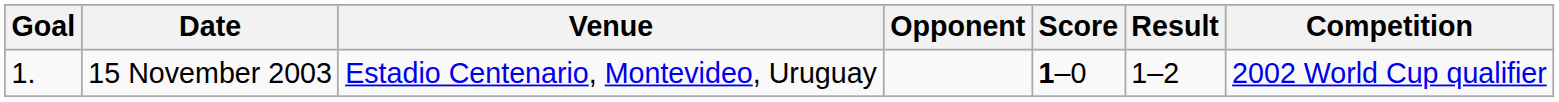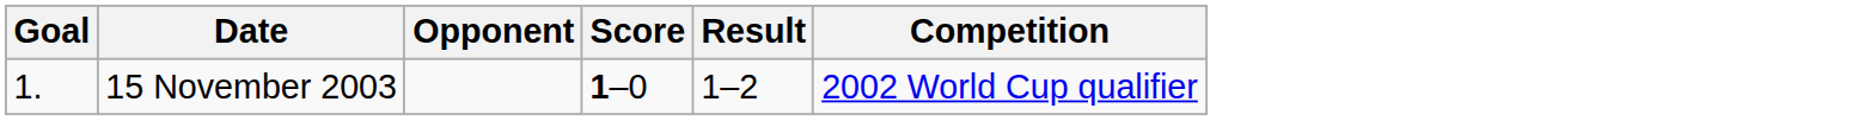- column: Venue | Estadio Centenario, Montevideo, Uruguay
